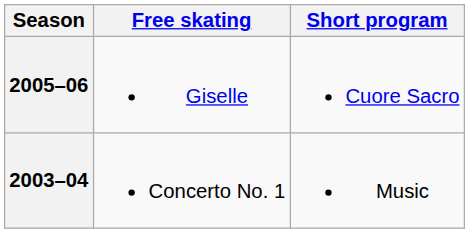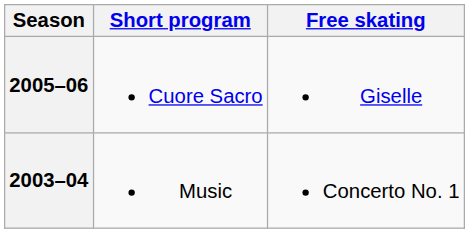columns swapped: Short program <-> Free skating
